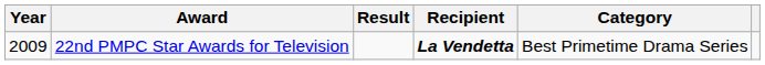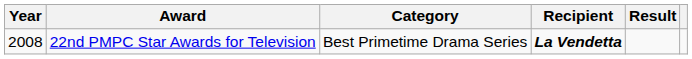columns swapped: Category <-> Result
22nd PMPC Star Awards for Television | Year: 2009 -> 2008
